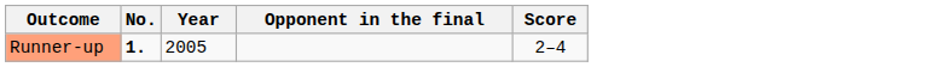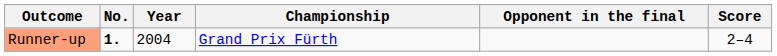+ column: Championship | Grand Prix Fürth
Runner-up | Year: 2005 -> 2004
